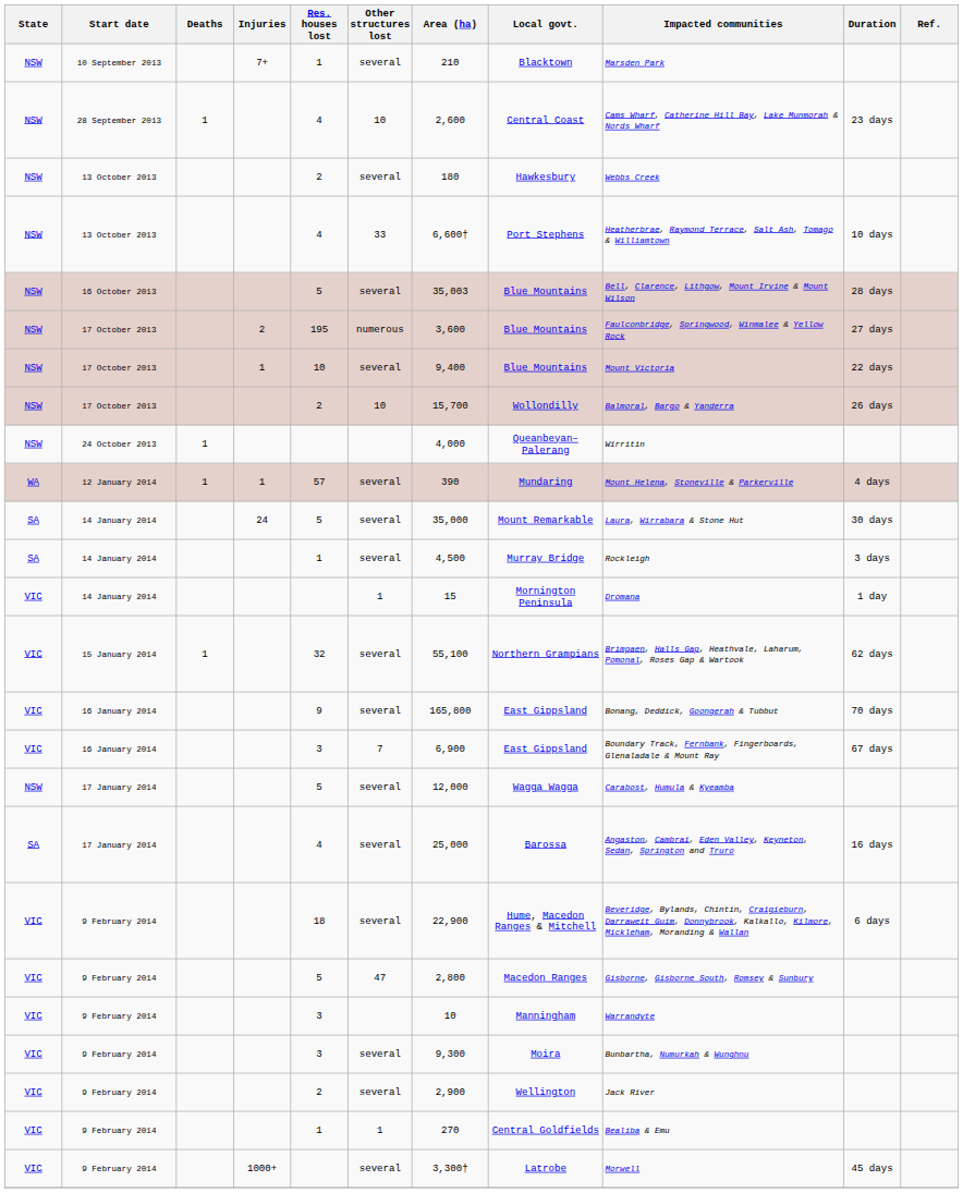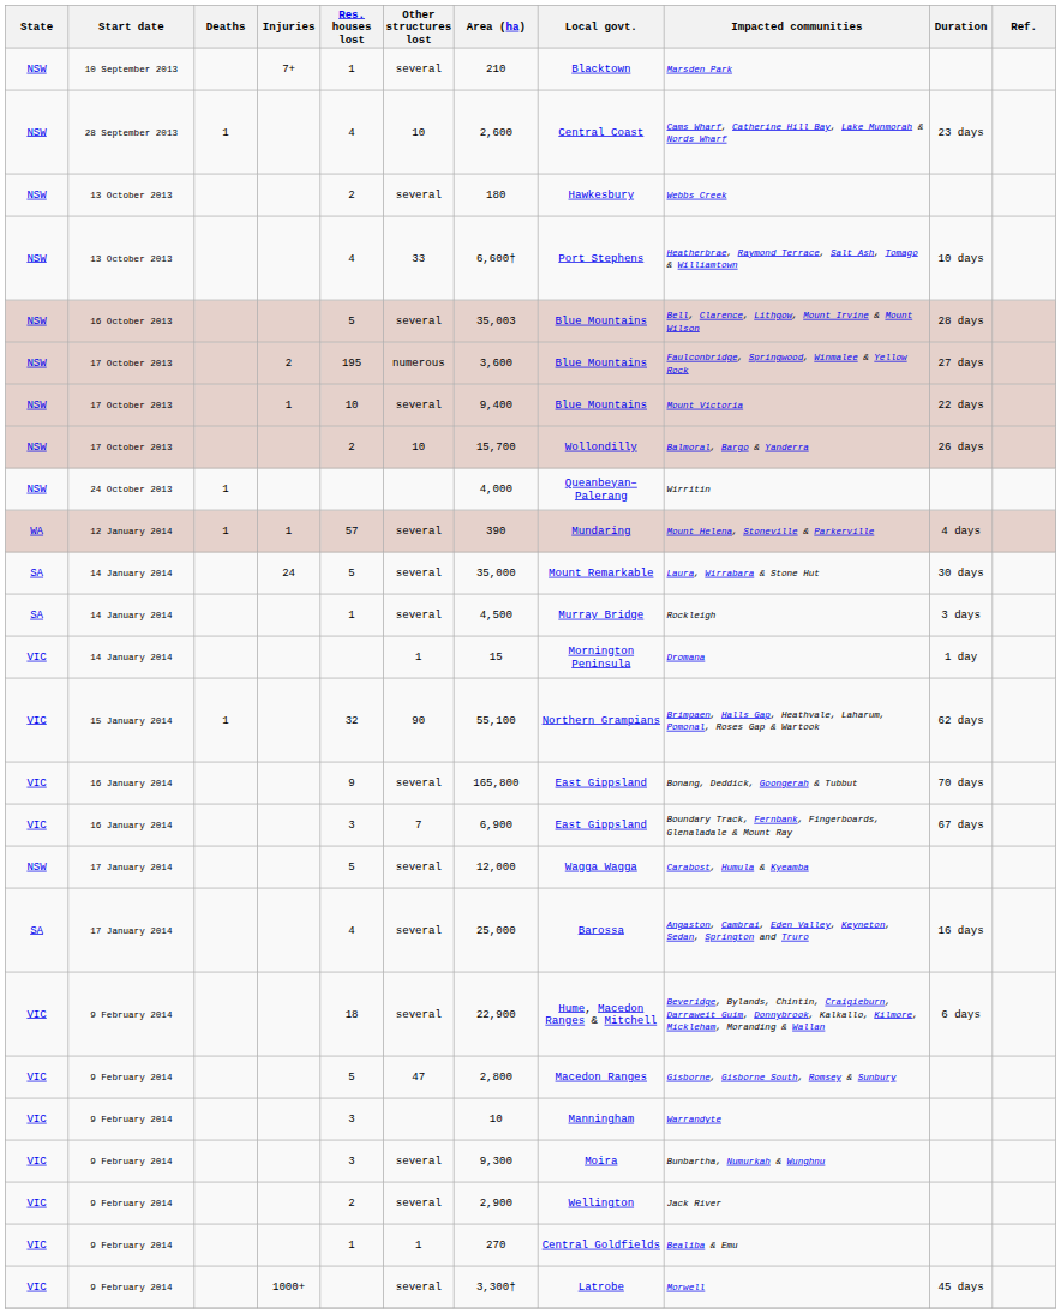15 January 2014 | Other structures lost: several -> 90
